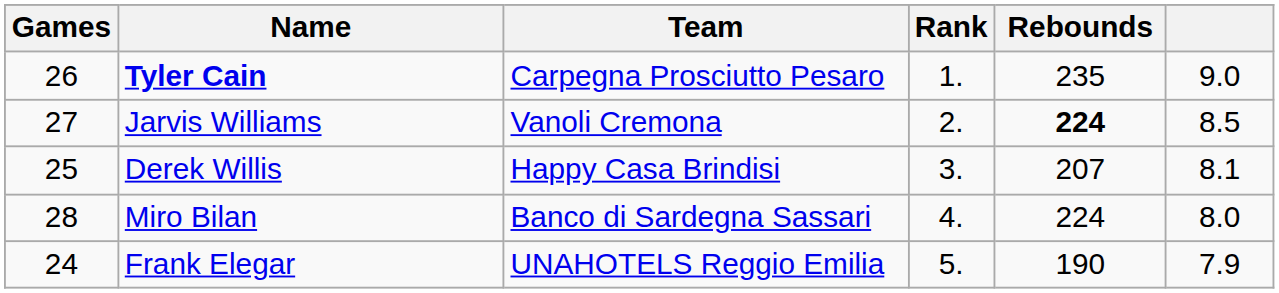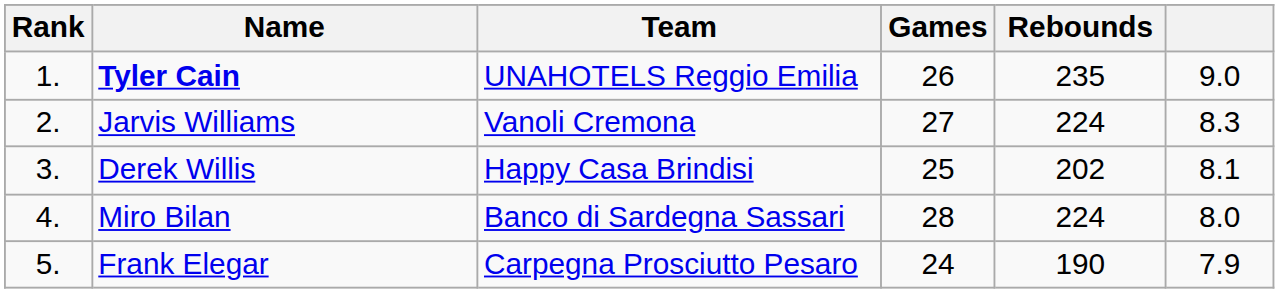columns swapped: Rank <-> Games
Tyler Cain | Team: Carpegna Prosciutto Pesaro -> UNAHOTELS Reggio Emilia
Jarvis Williams | Rebounds: bold -> normal
Jarvis Williams | column 6: 8.5 -> 8.3
Derek Willis | Rebounds: 207 -> 202
Frank Elegar | Team: UNAHOTELS Reggio Emilia -> Carpegna Prosciutto Pesaro
